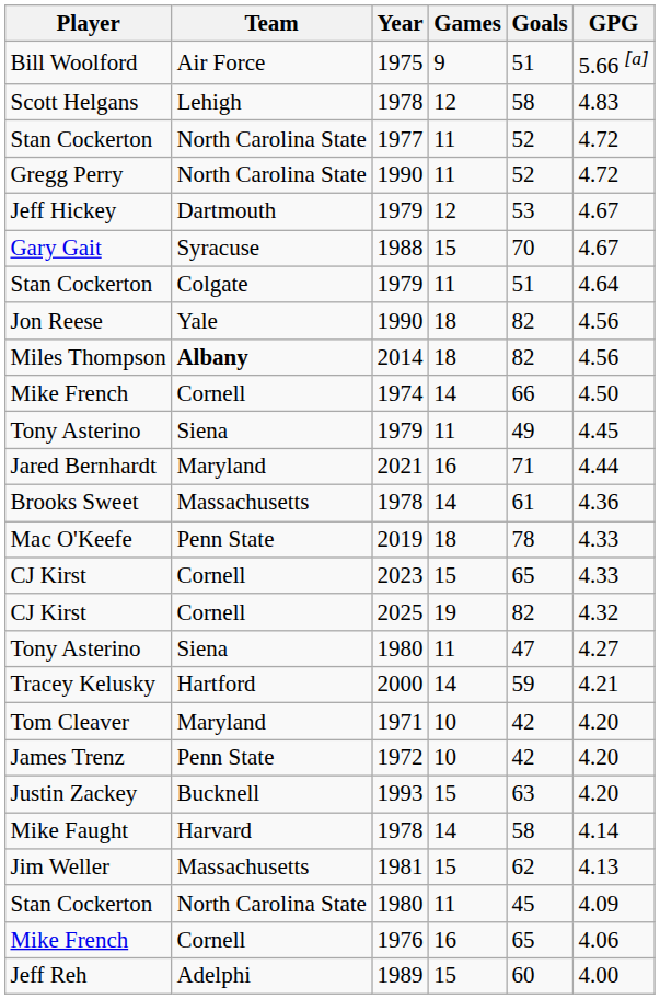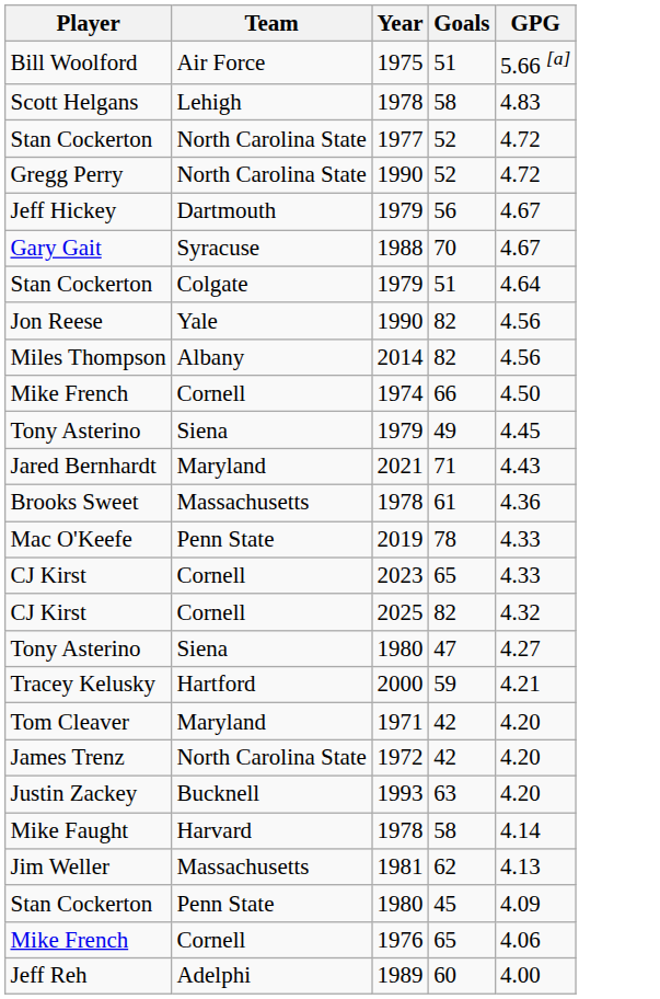- column: Games | 9 | 12 | 11 | 11 | 12 | 15 | 11 | 18 | 18 | 14 | 11 | 16 | 14 | 18 | 15 | 19 | 11 | 14 | 10 | 10 | 15 | 14 | 15 | 11 | 16 | 15
Jeff Hickey | Goals: 53 -> 56
Miles Thompson | Team: bold -> normal
Jared Bernhardt | GPG: 4.44 -> 4.43
James Trenz | Team: Penn State -> North Carolina State
Stan Cockerton / 1980 | Team: North Carolina State -> Penn State
